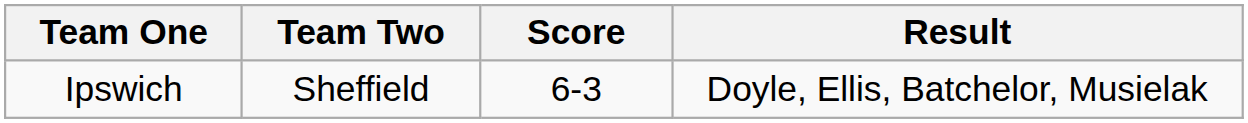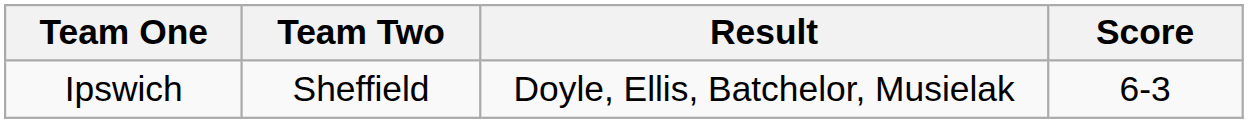columns swapped: Score <-> Result
